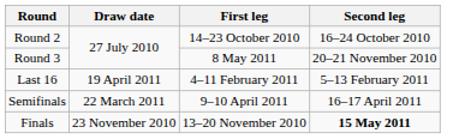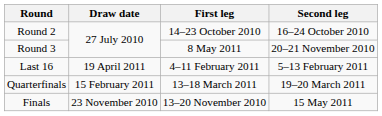+ row: Quarterfinals | 15 February 2011 | 13–18 March 2011 | 19–20 March 2011
- row: Semifinals | 22 March 2011 | 9–10 April 2011 | 16–17 April 2011
Finals | Second leg: bold -> normal
